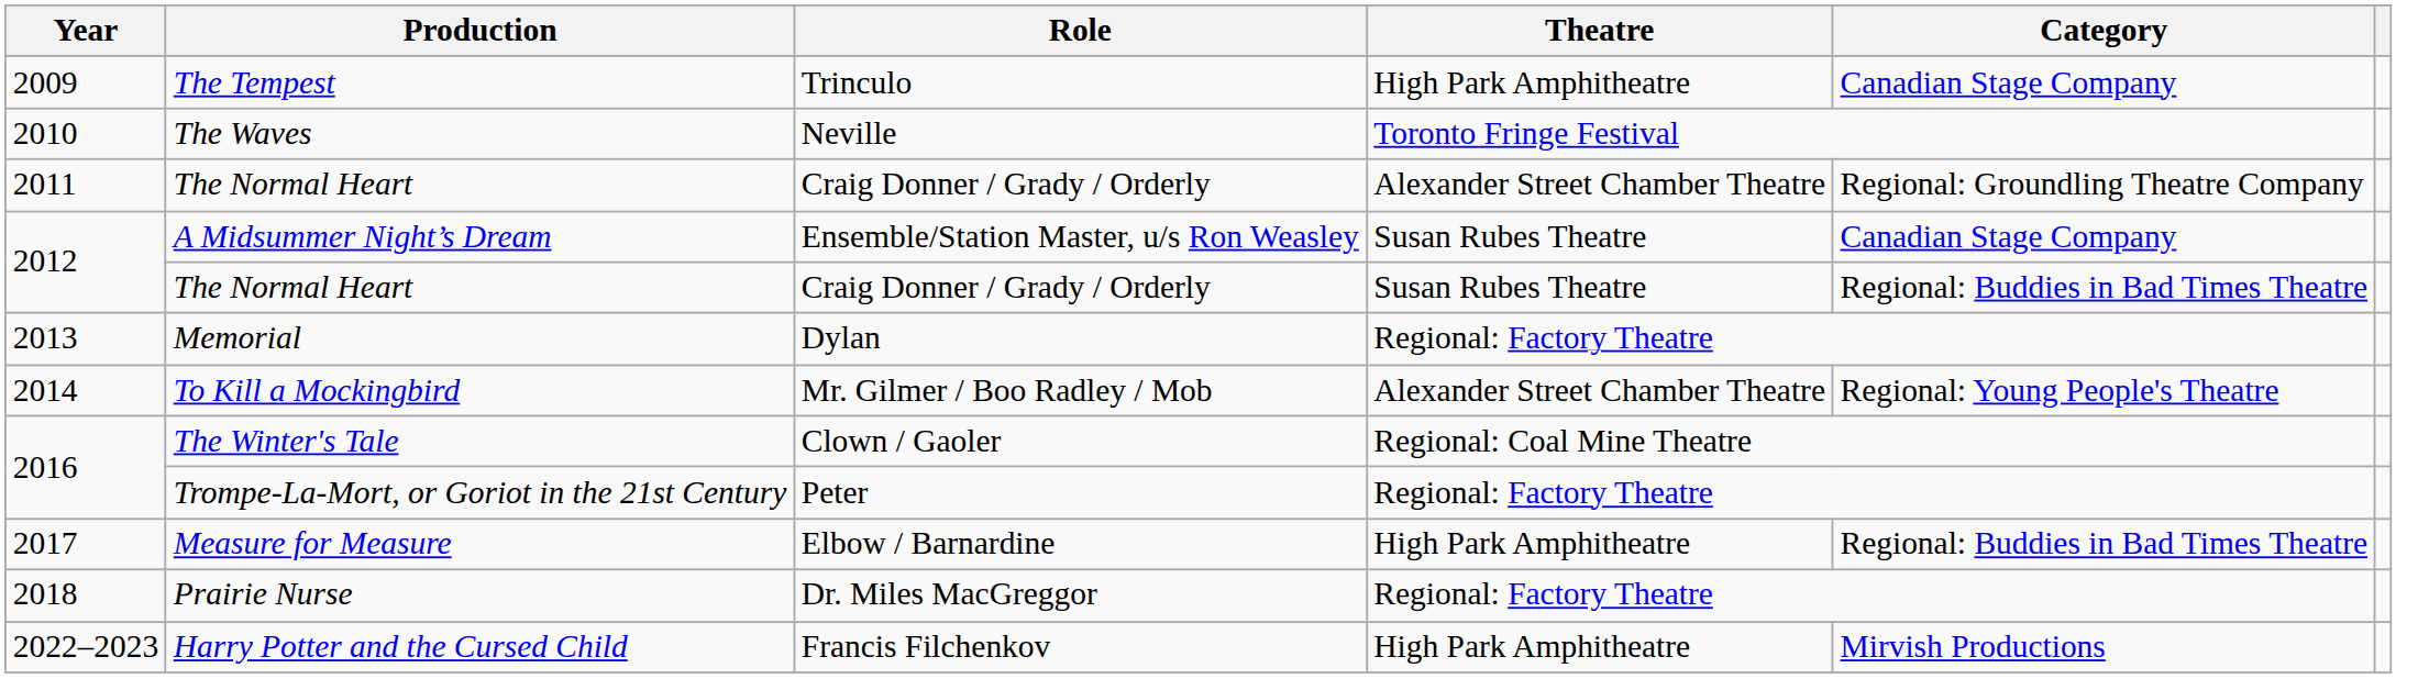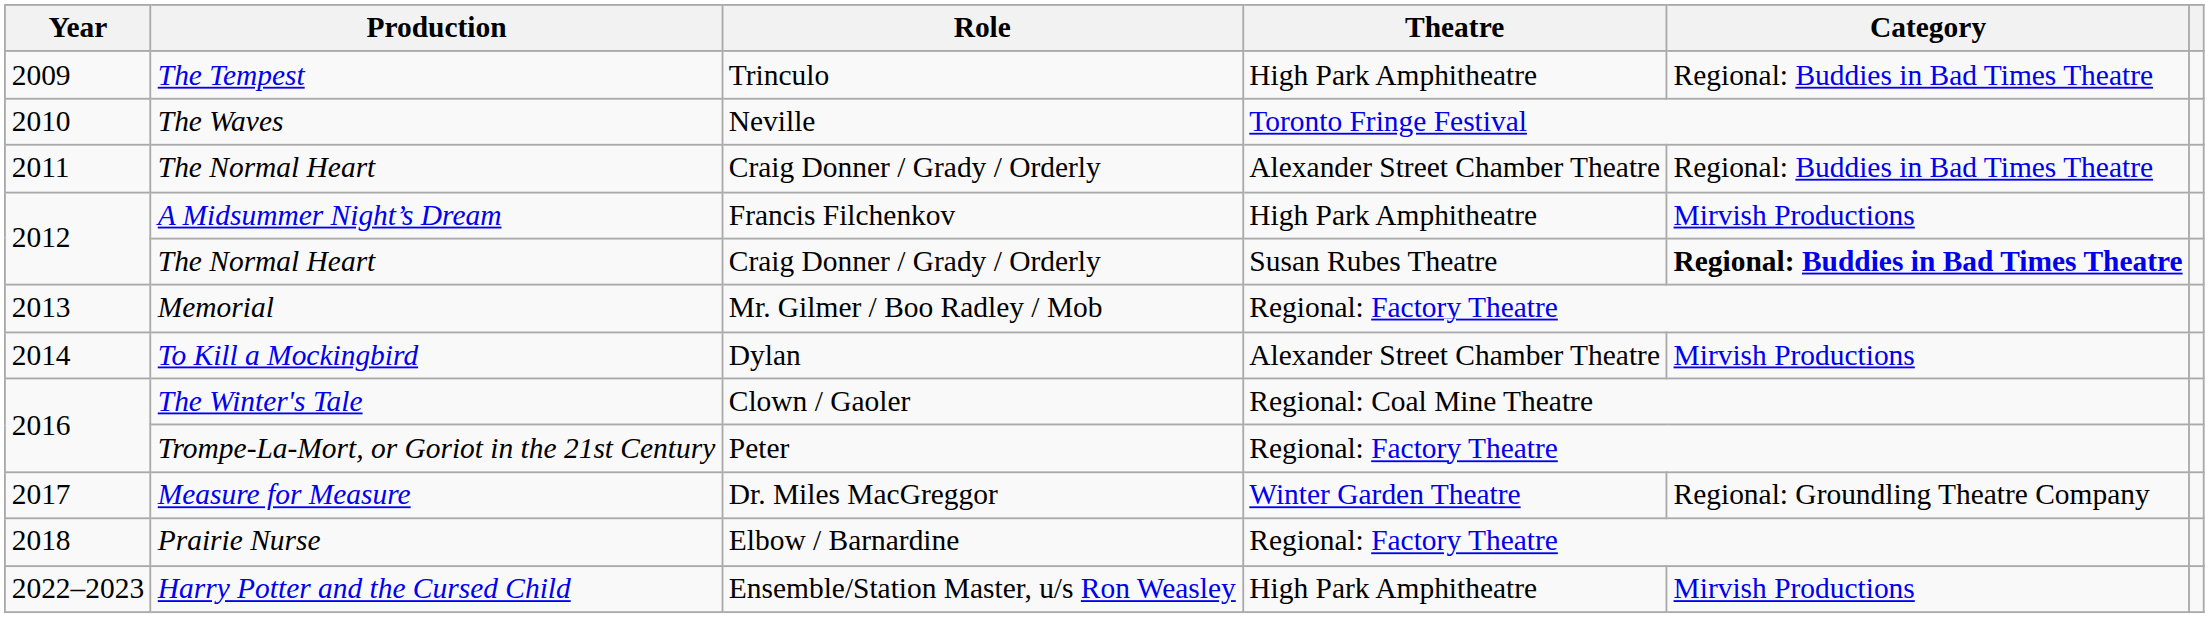The Tempest | Category: Canadian Stage Company -> Regional: Buddies in Bad Times Theatre
2011 / The Normal Heart | Category: Regional: Groundling Theatre Company -> Regional: Buddies in Bad Times Theatre
A Midsummer Night’s Dream | Role: Ensemble/Station Master, u/s Ron Weasley -> Francis Filchenkov
A Midsummer Night’s Dream | Theatre: Susan Rubes Theatre -> High Park Amphitheatre
A Midsummer Night’s Dream | Category: Canadian Stage Company -> Mirvish Productions
2012 / The Normal Heart | Category: normal -> bold
Memorial | Role: Dylan -> Mr. Gilmer / Boo Radley / Mob
To Kill a Mockingbird | Role: Mr. Gilmer / Boo Radley / Mob -> Dylan
To Kill a Mockingbird | Category: Regional: Young People's Theatre -> Mirvish Productions
Measure for Measure | Role: Elbow / Barnardine -> Dr. Miles MacGreggor
Measure for Measure | Theatre: High Park Amphitheatre -> Winter Garden Theatre
Measure for Measure | Category: Regional: Buddies in Bad Times Theatre -> Regional: Groundling Theatre Company
Prairie Nurse | Role: Dr. Miles MacGreggor -> Elbow / Barnardine
Harry Potter and the Cursed Child | Role: Francis Filchenkov -> Ensemble/Station Master, u/s Ron Weasley
